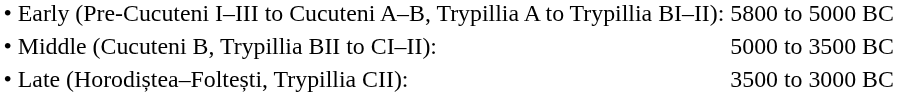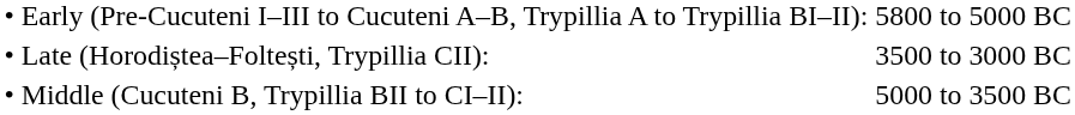rows swapped: • Middle (Cucuteni B, Trypillia BII to CI–II): <-> • Late (Horodiștea–Foltești, Trypillia CII):
